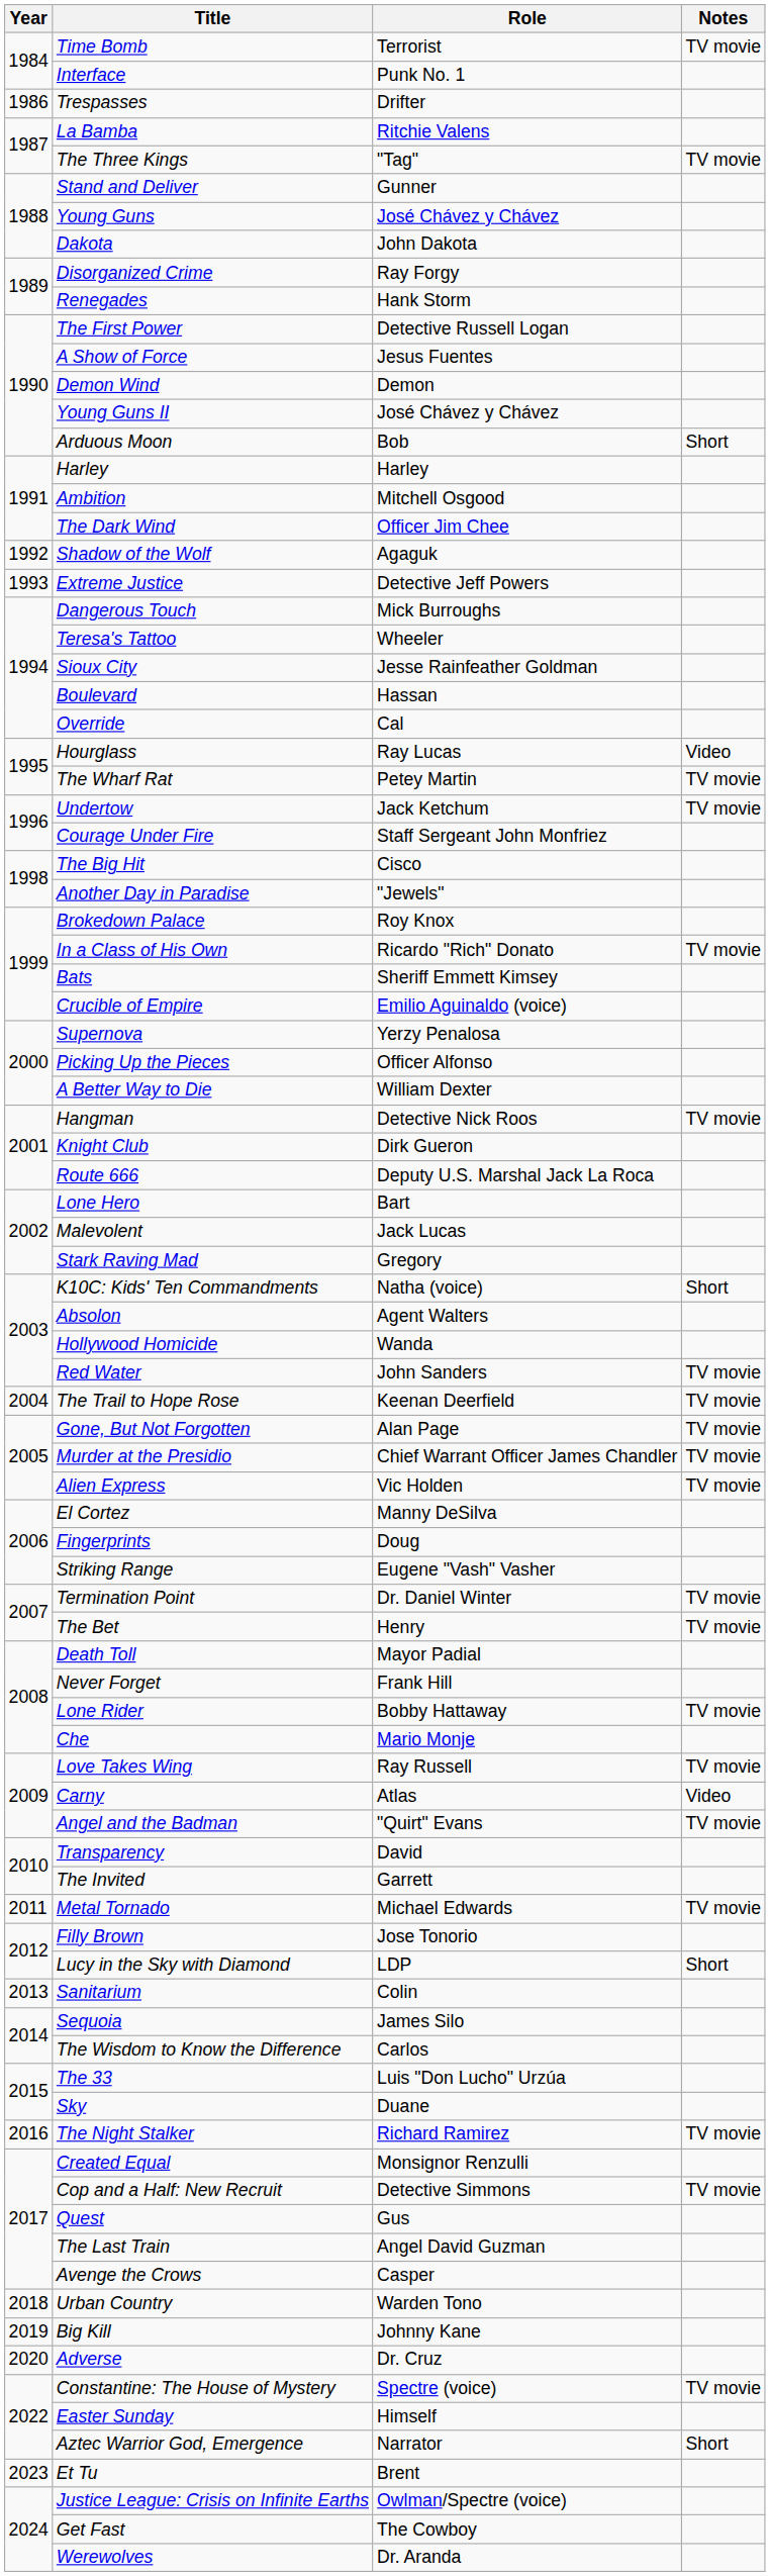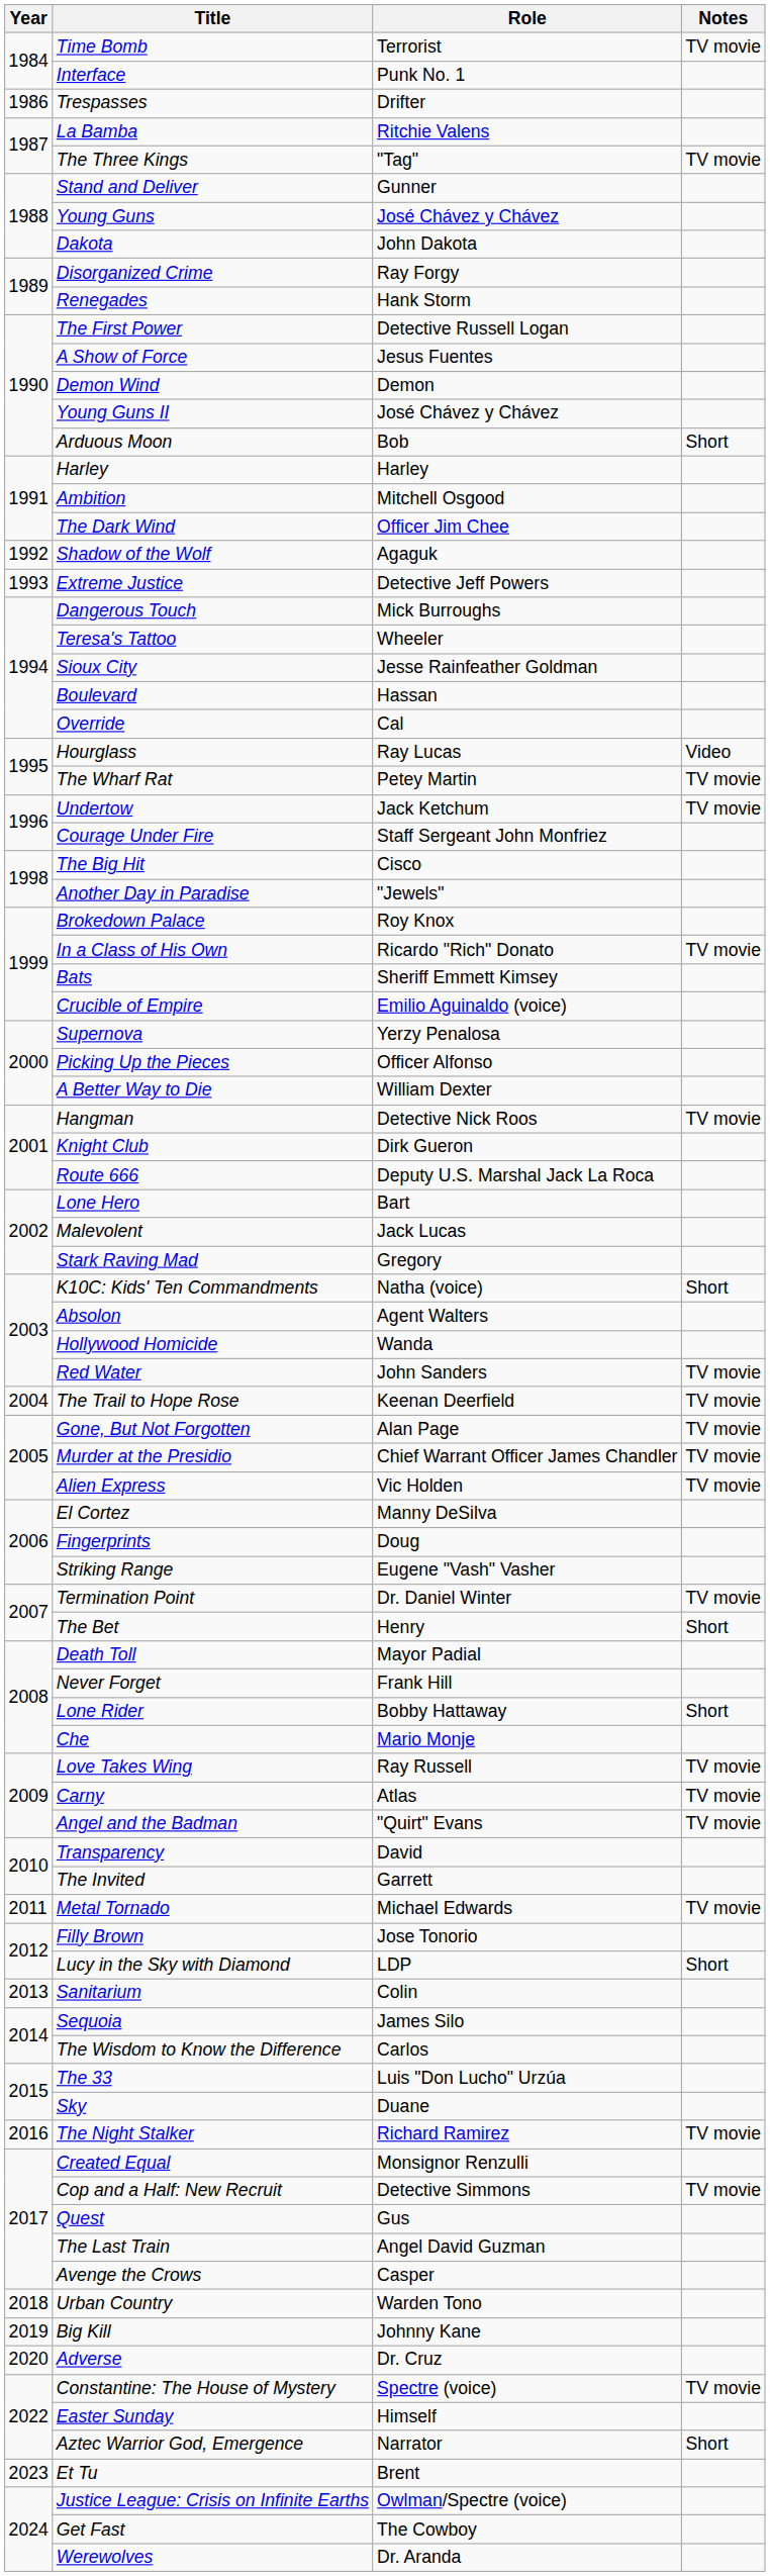The Bet | Notes: TV movie -> Short
Lone Rider | Notes: TV movie -> Short
Carny | Notes: Video -> TV movie
